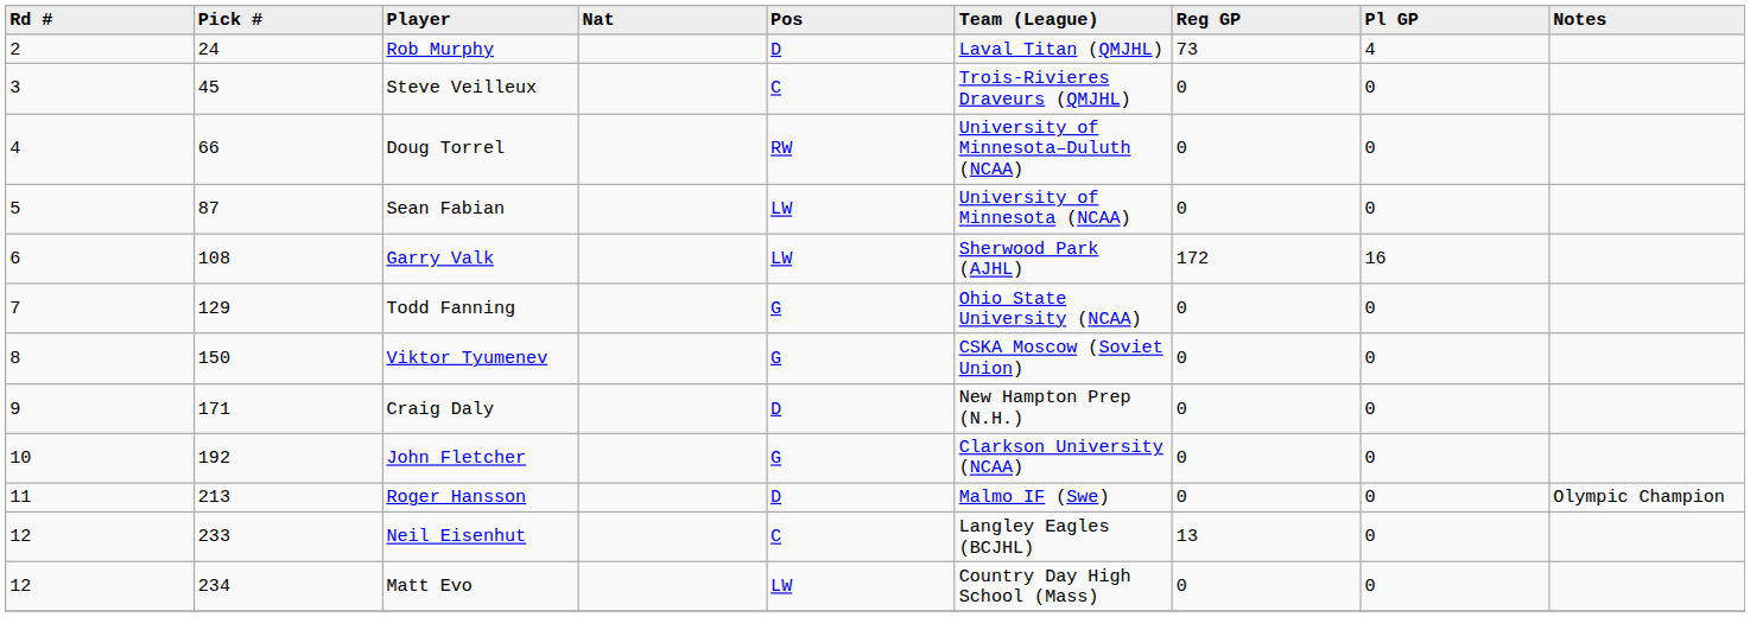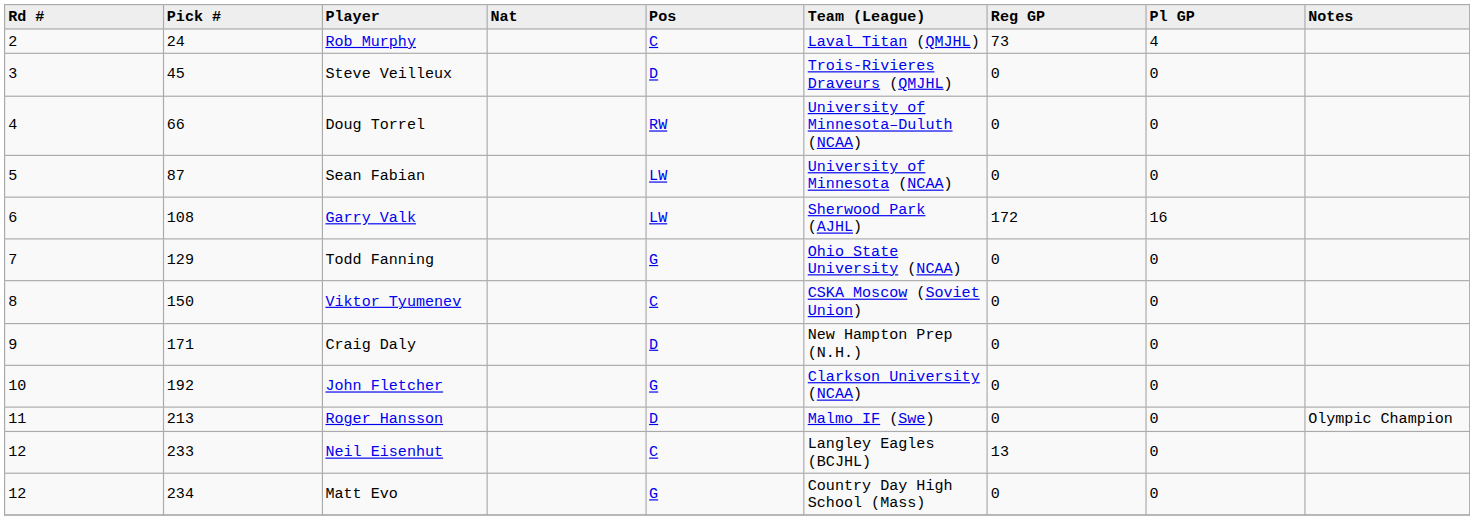Rob Murphy | Pos: D -> C
Steve Veilleux | Pos: C -> D
Viktor Tyumenev | Pos: G -> C
Matt Evo | Pos: LW -> G
